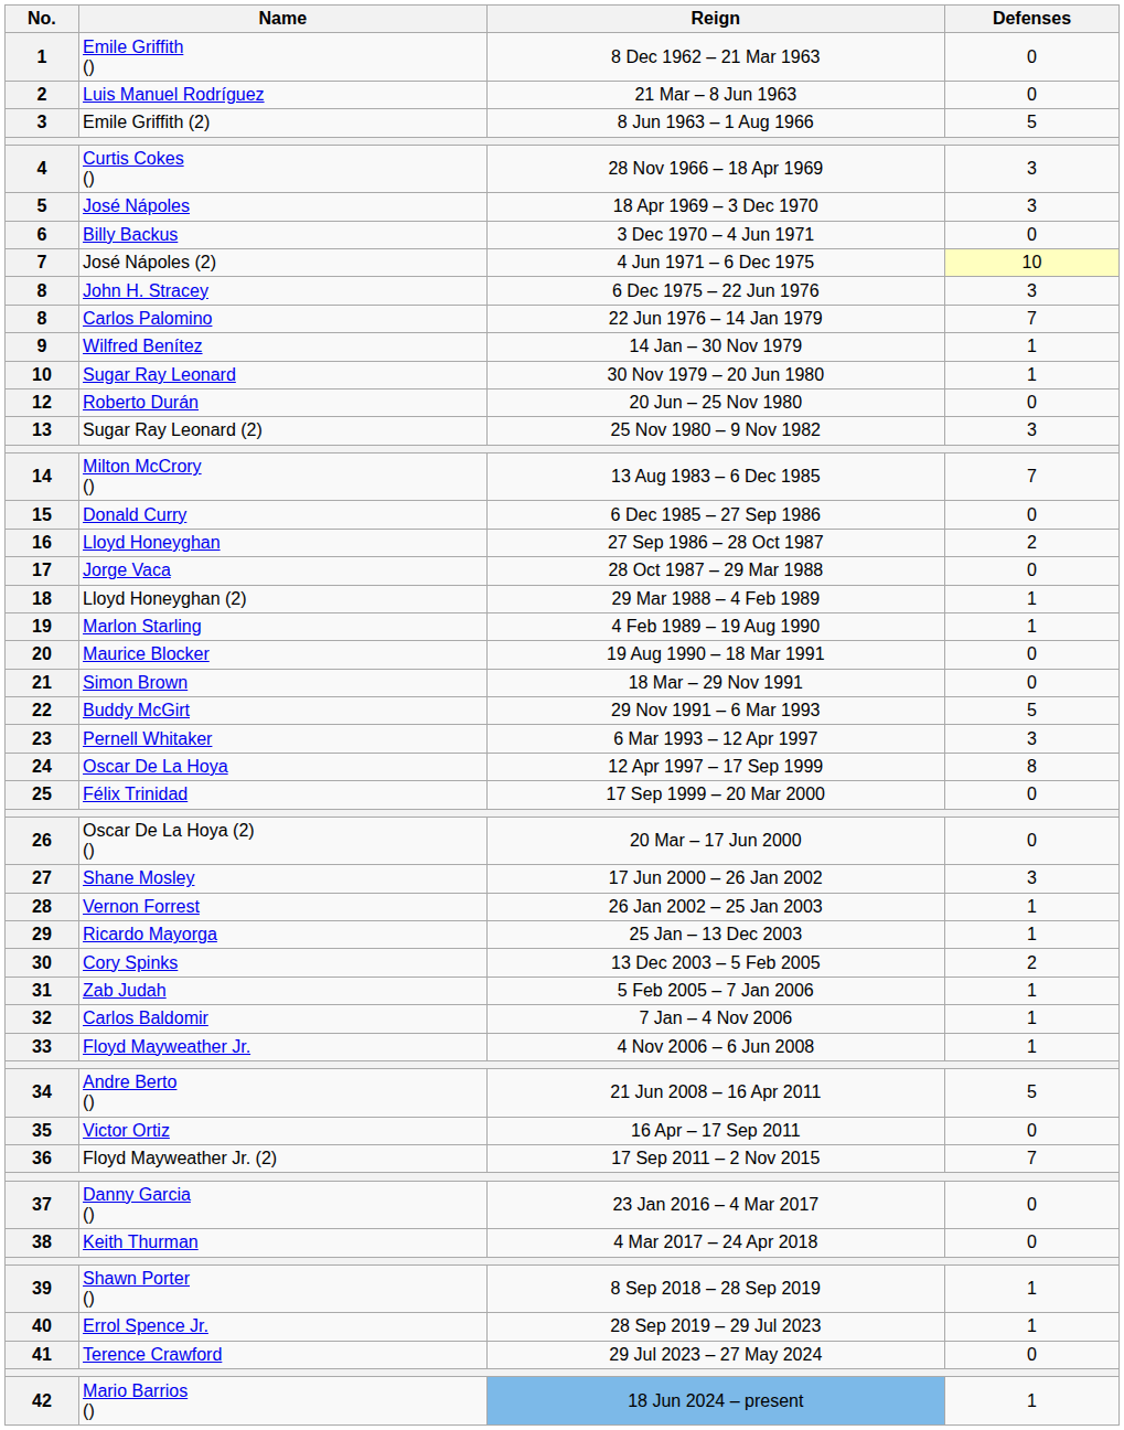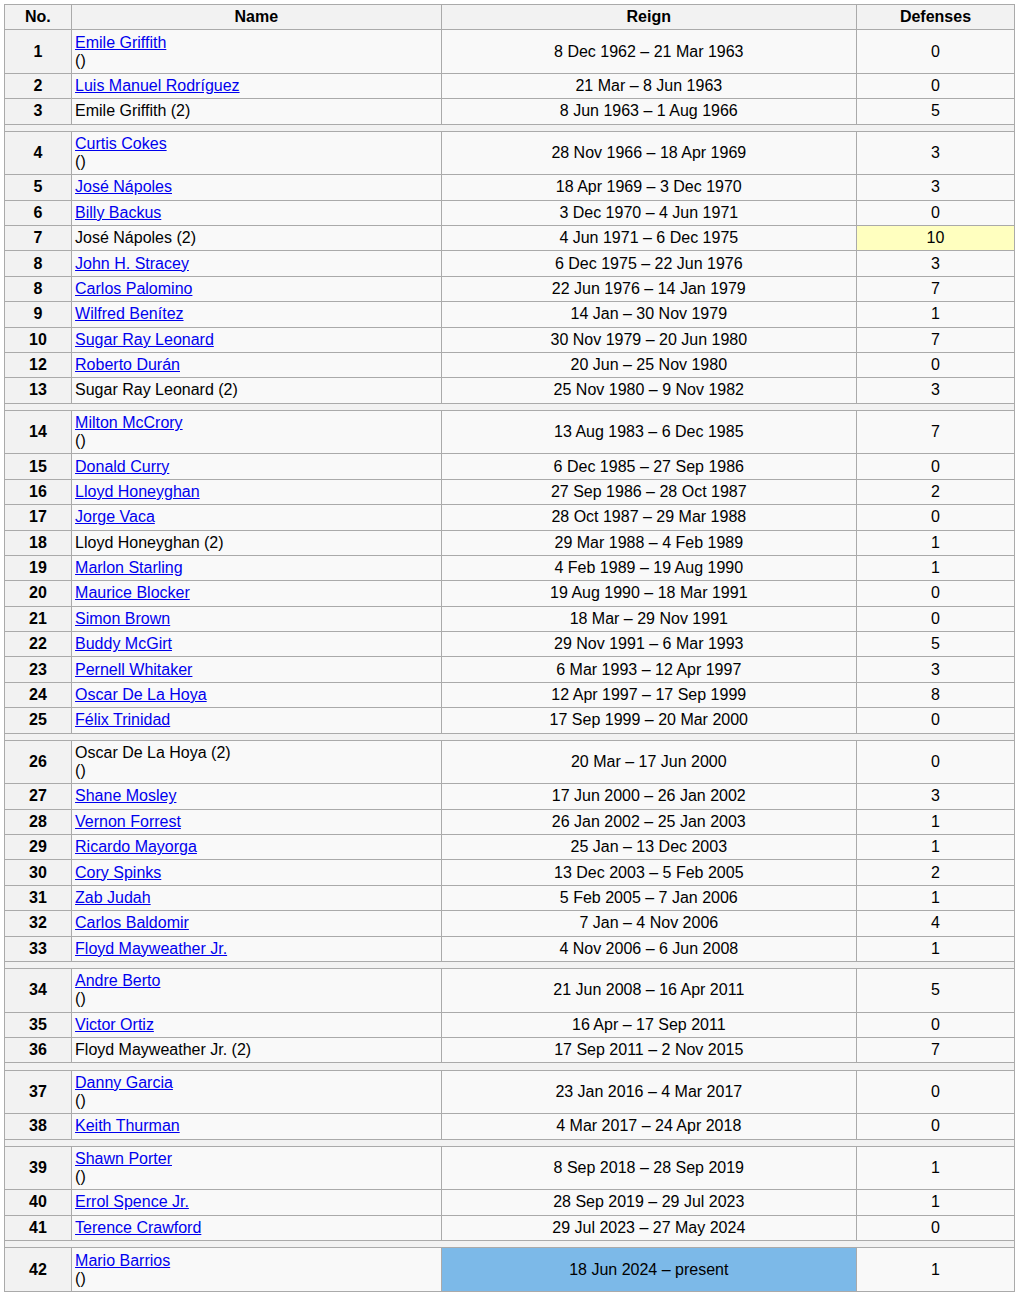Sugar Ray Leonard | Defenses: 1 -> 7
Carlos Baldomir | Defenses: 1 -> 4
